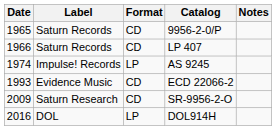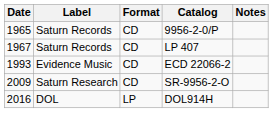LP 407 | Date: 1966 -> 1967
- row: 1974 | Impulse! Records | LP | AS 9245
